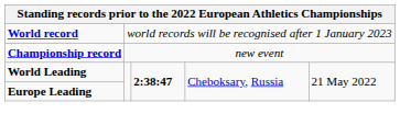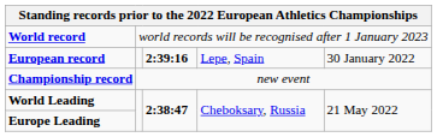+ row: European record | 2:39:16 | Lepe, Spain | 30 January 2022
